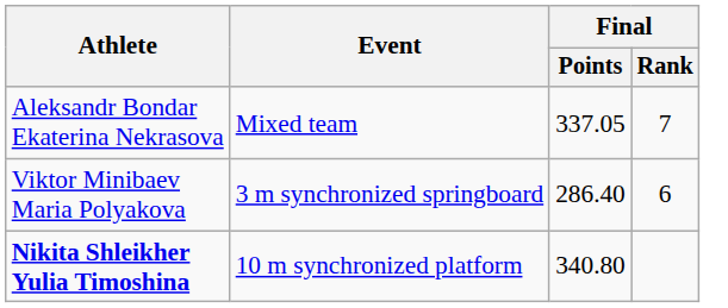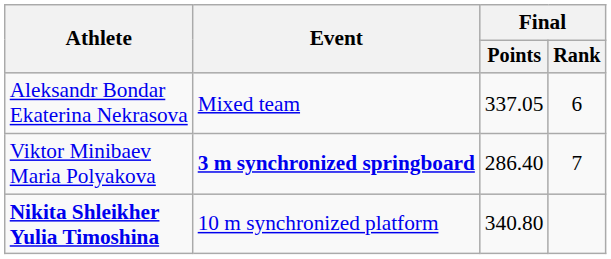Aleksandr Bondar Ekaterina Nekrasova | Final / Rank: 7 -> 6
Viktor Minibaev Maria Polyakova | Event: normal -> bold
Viktor Minibaev Maria Polyakova | Final / Rank: 6 -> 7
